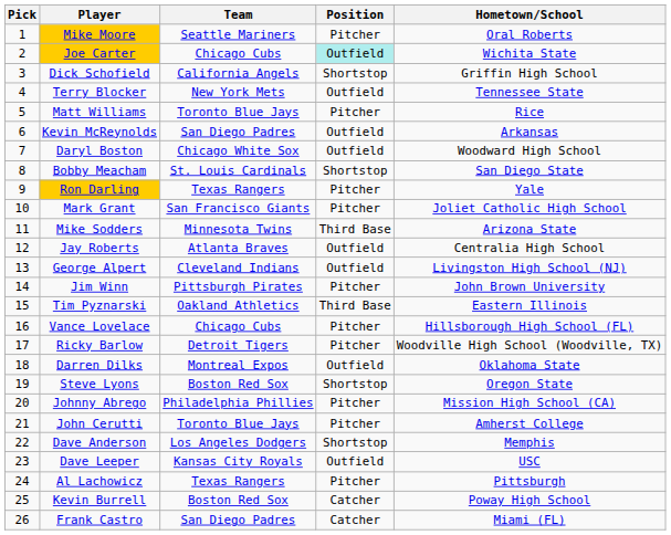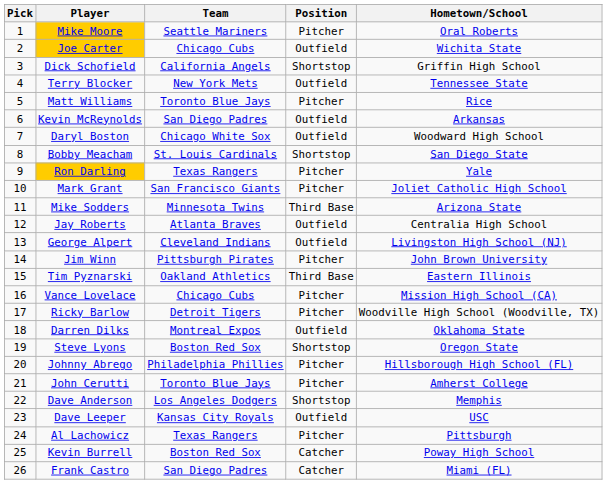Joe Carter | Position: paleturquoise background -> no background
Vance Lovelace | Hometown/School: Hillsborough High School (FL) -> Mission High School (CA)
Johnny Abrego | Hometown/School: Mission High School (CA) -> Hillsborough High School (FL)
